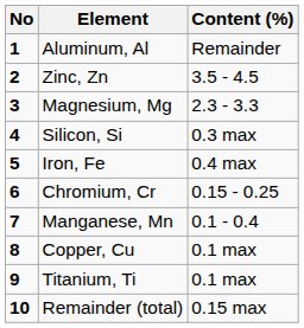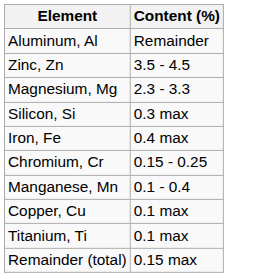- column: No | 1 | 2 | 3 | 4 | 5 | 6 | 7 | 8 | 9 | 10
